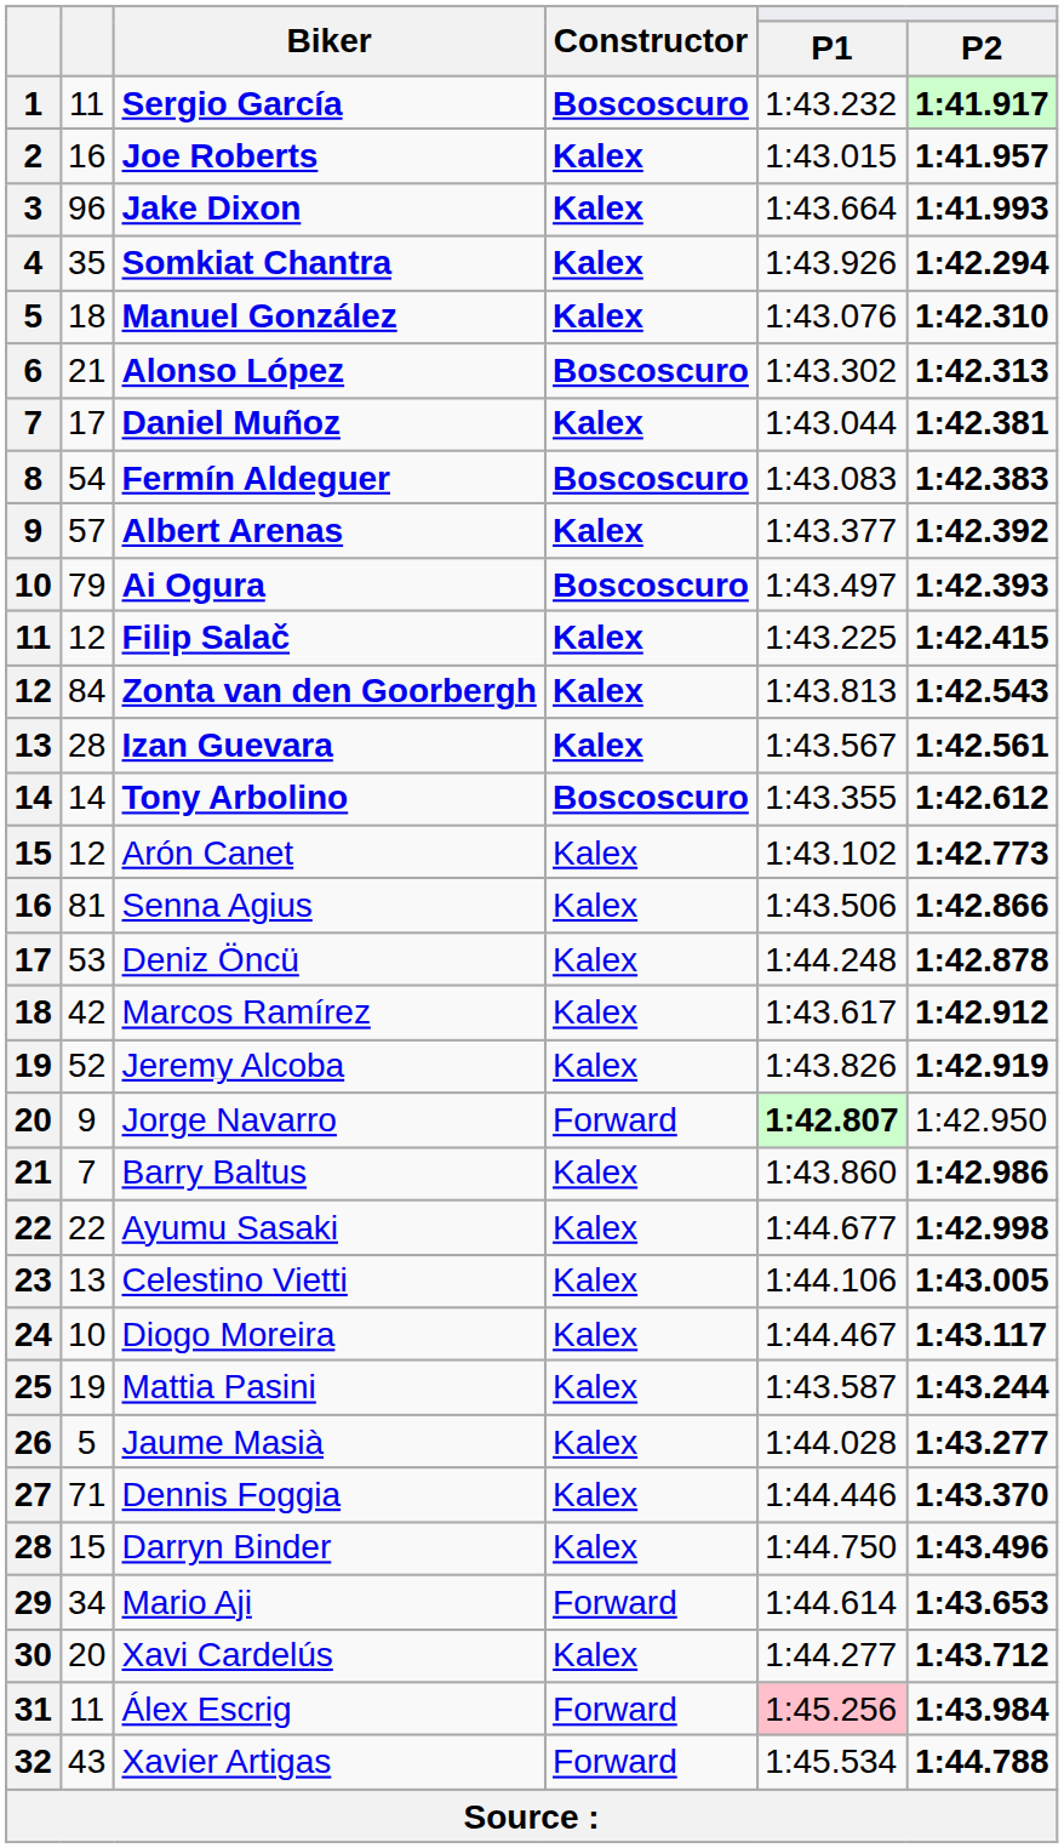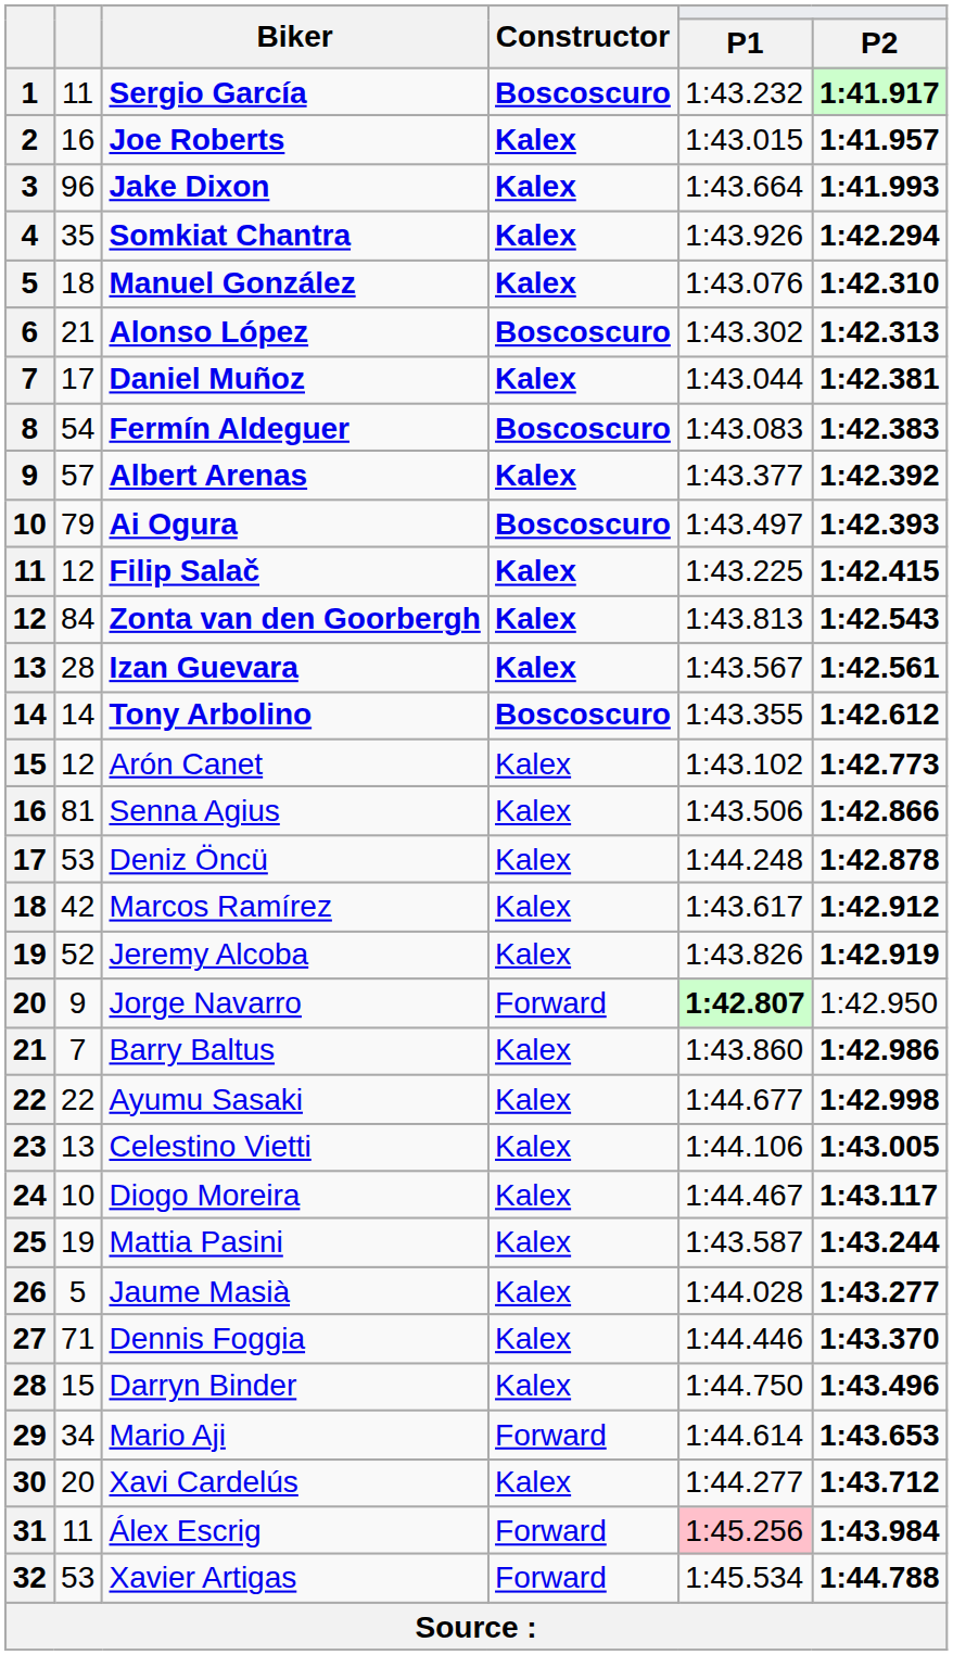Xavier Artigas | column 2: 43 -> 53
